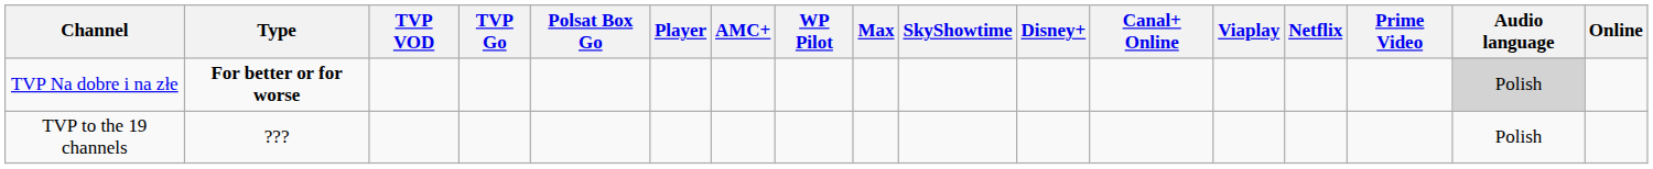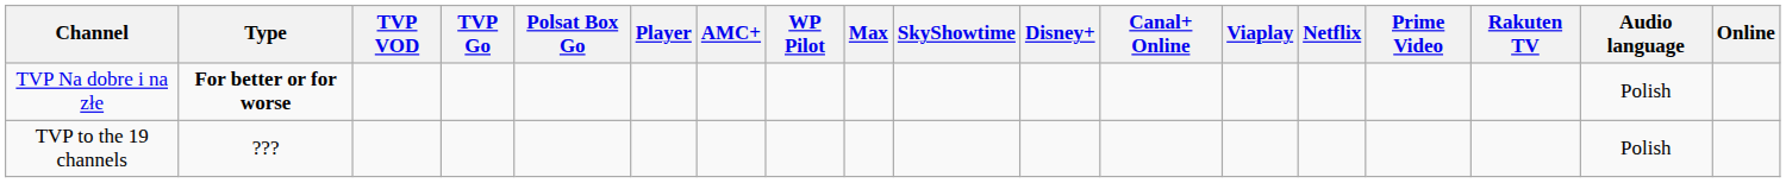+ column: Rakuten TV
TVP Na dobre i na złe | Audio language: lightgrey background -> no background
